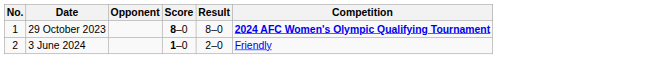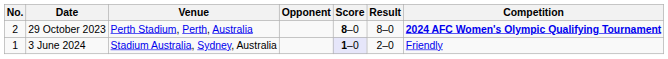+ column: Venue | Perth Stadium, Perth, Australia | Stadium Australia, Sydney, Australia
29 October 2023 | No.: 1 -> 2
3 June 2024 | No.: 2 -> 1
3 June 2024 | Score: no background -> lavender background
